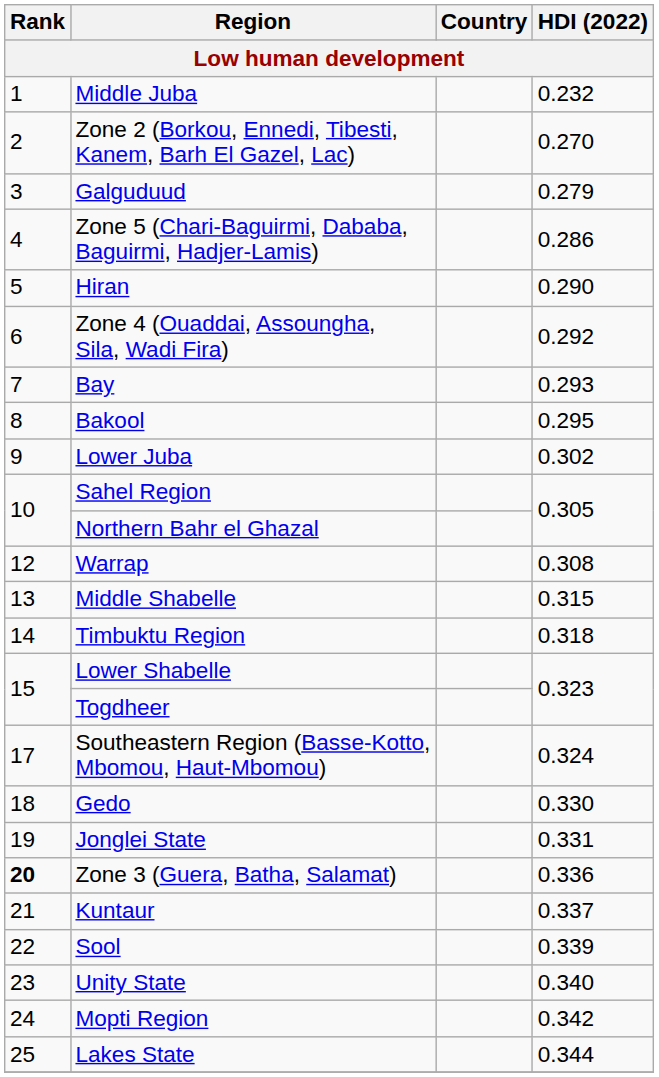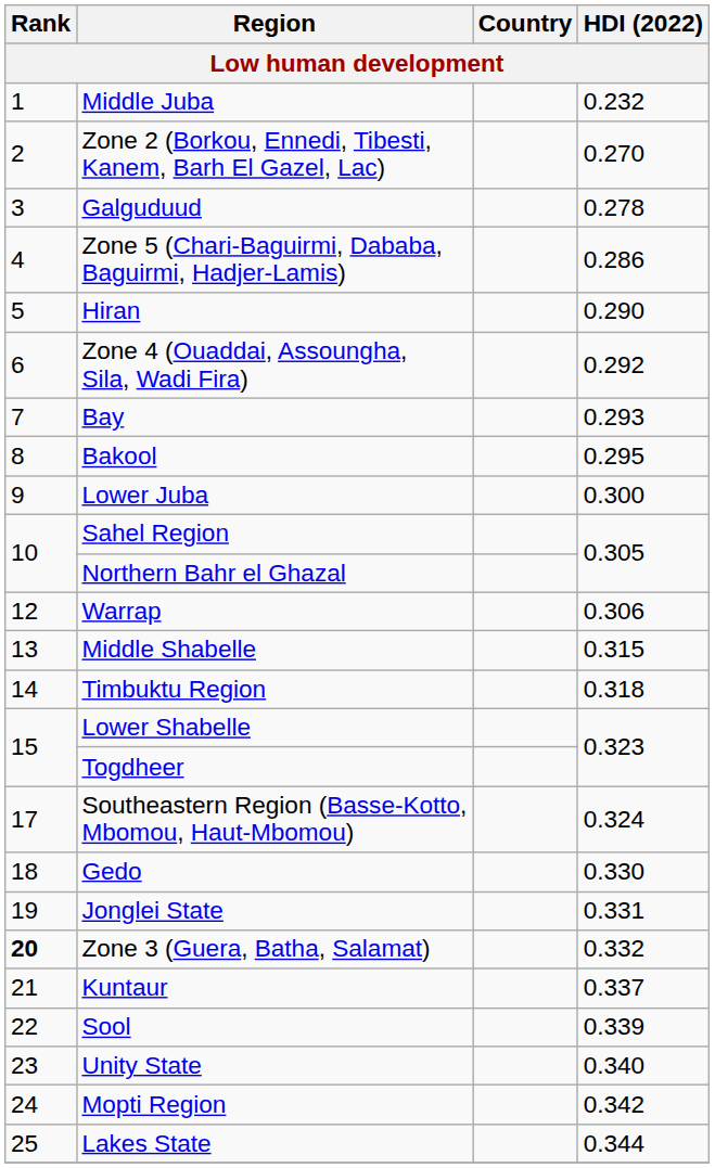Galguduud | HDI (2022): 0.279 -> 0.278
Lower Juba | HDI (2022): 0.302 -> 0.300
Warrap | HDI (2022): 0.308 -> 0.306
Zone 3 (Guera, Batha, Salamat) | HDI (2022): 0.336 -> 0.332
